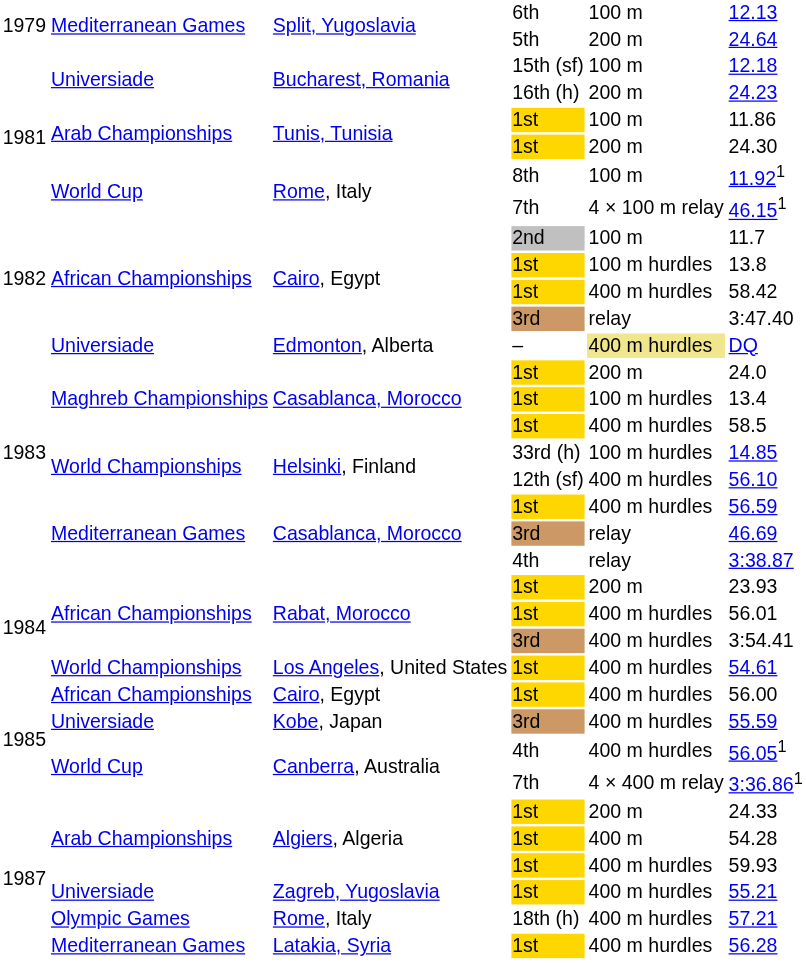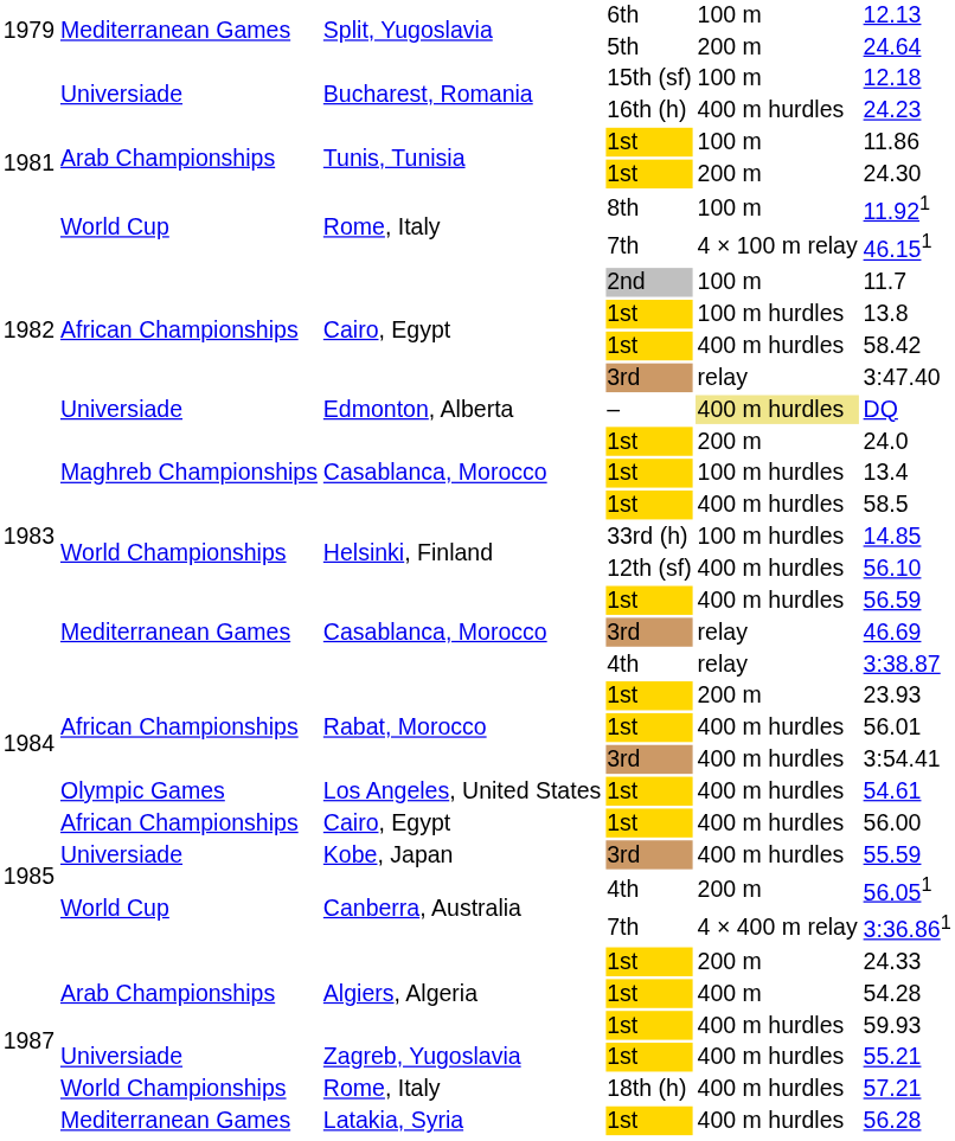Bucharest, Romania / 16th (h) | column 5: 200 m -> 400 m hurdles
Los Angeles, United States | column 2: World Championships -> Olympic Games
Canberra, Australia / 4th | column 5: 400 m hurdles -> 200 m
Rome, Italy / 18th (h) | column 2: Olympic Games -> World Championships
